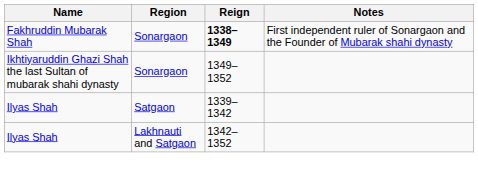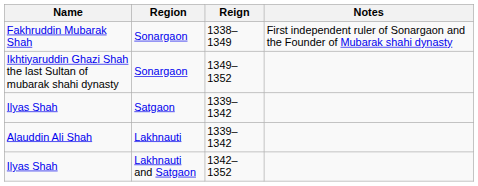Fakhruddin Mubarak Shah | Reign: bold -> normal
+ row: Alauddin Ali Shah | Lakhnauti | 1339–1342
